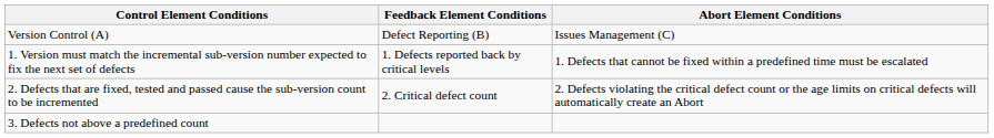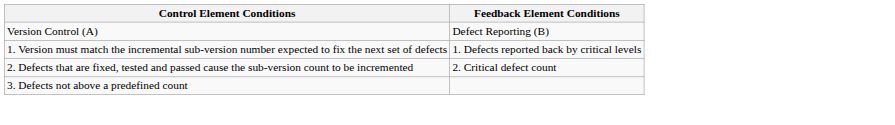- column: Abort Element Conditions | Issues Management (C) | 1. Defects that cannot be fixed within a predefined time must be escalated | 2. Defects violating the critical defect count or the age limits on critical defects will automatically create an Abort
